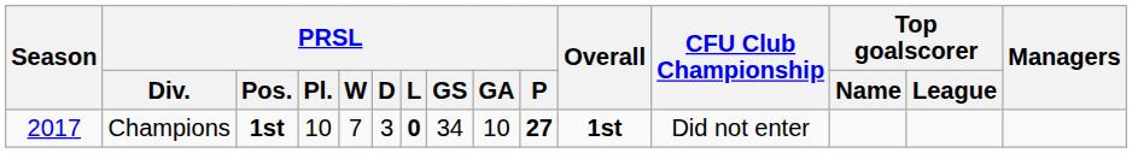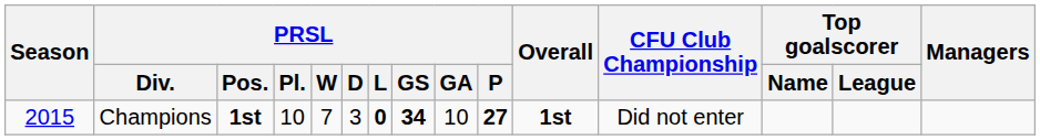Champions | Season: 2017 -> 2015
Champions | PRSL / GS: normal -> bold
